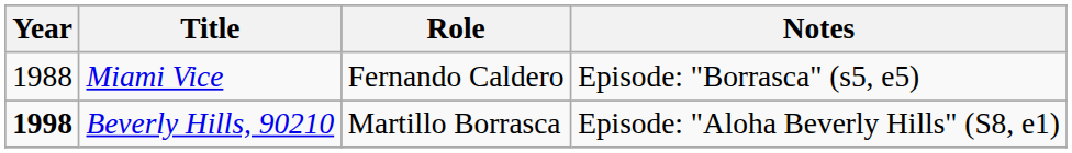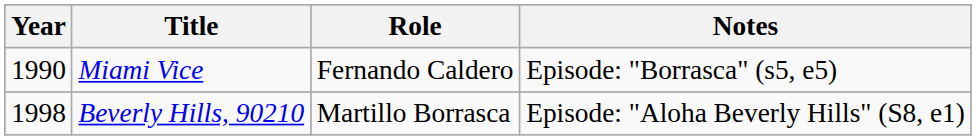Miami Vice | Year: 1988 -> 1990
Beverly Hills, 90210 | Year: bold -> normal
